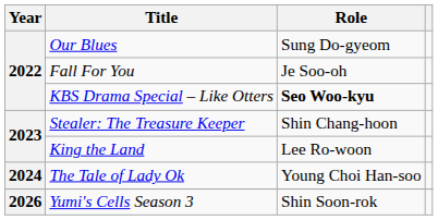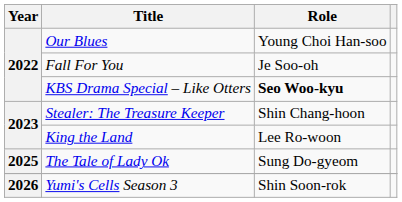Our Blues | Role: Sung Do-gyeom -> Young Choi Han-soo
The Tale of Lady Ok | Year: 2024 -> 2025
The Tale of Lady Ok | Role: Young Choi Han-soo -> Sung Do-gyeom
